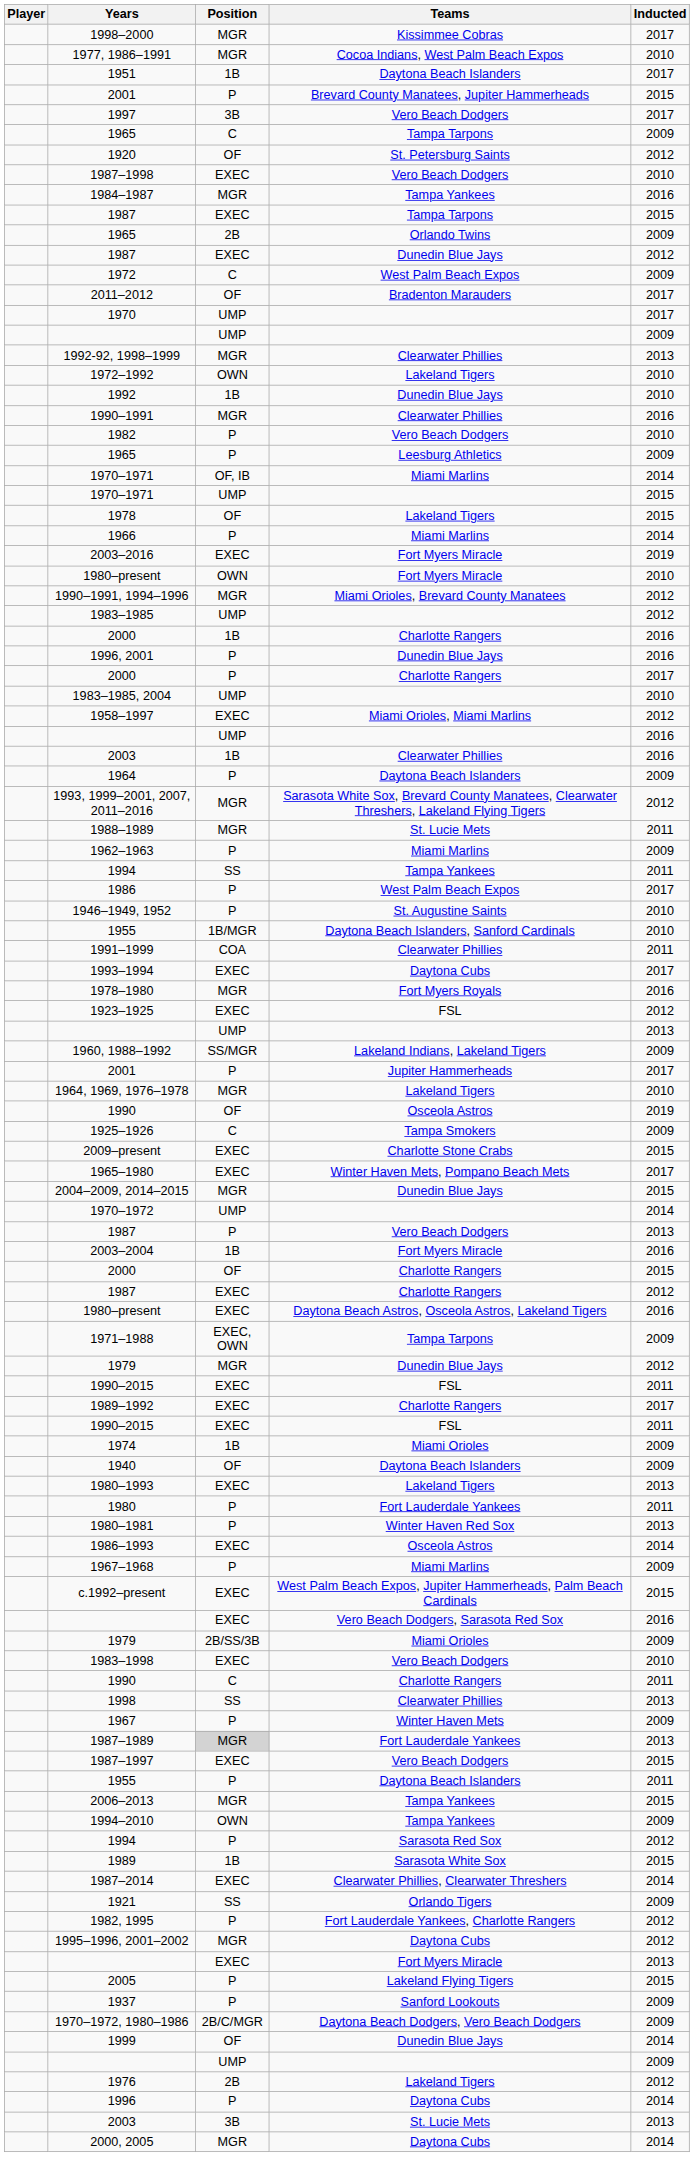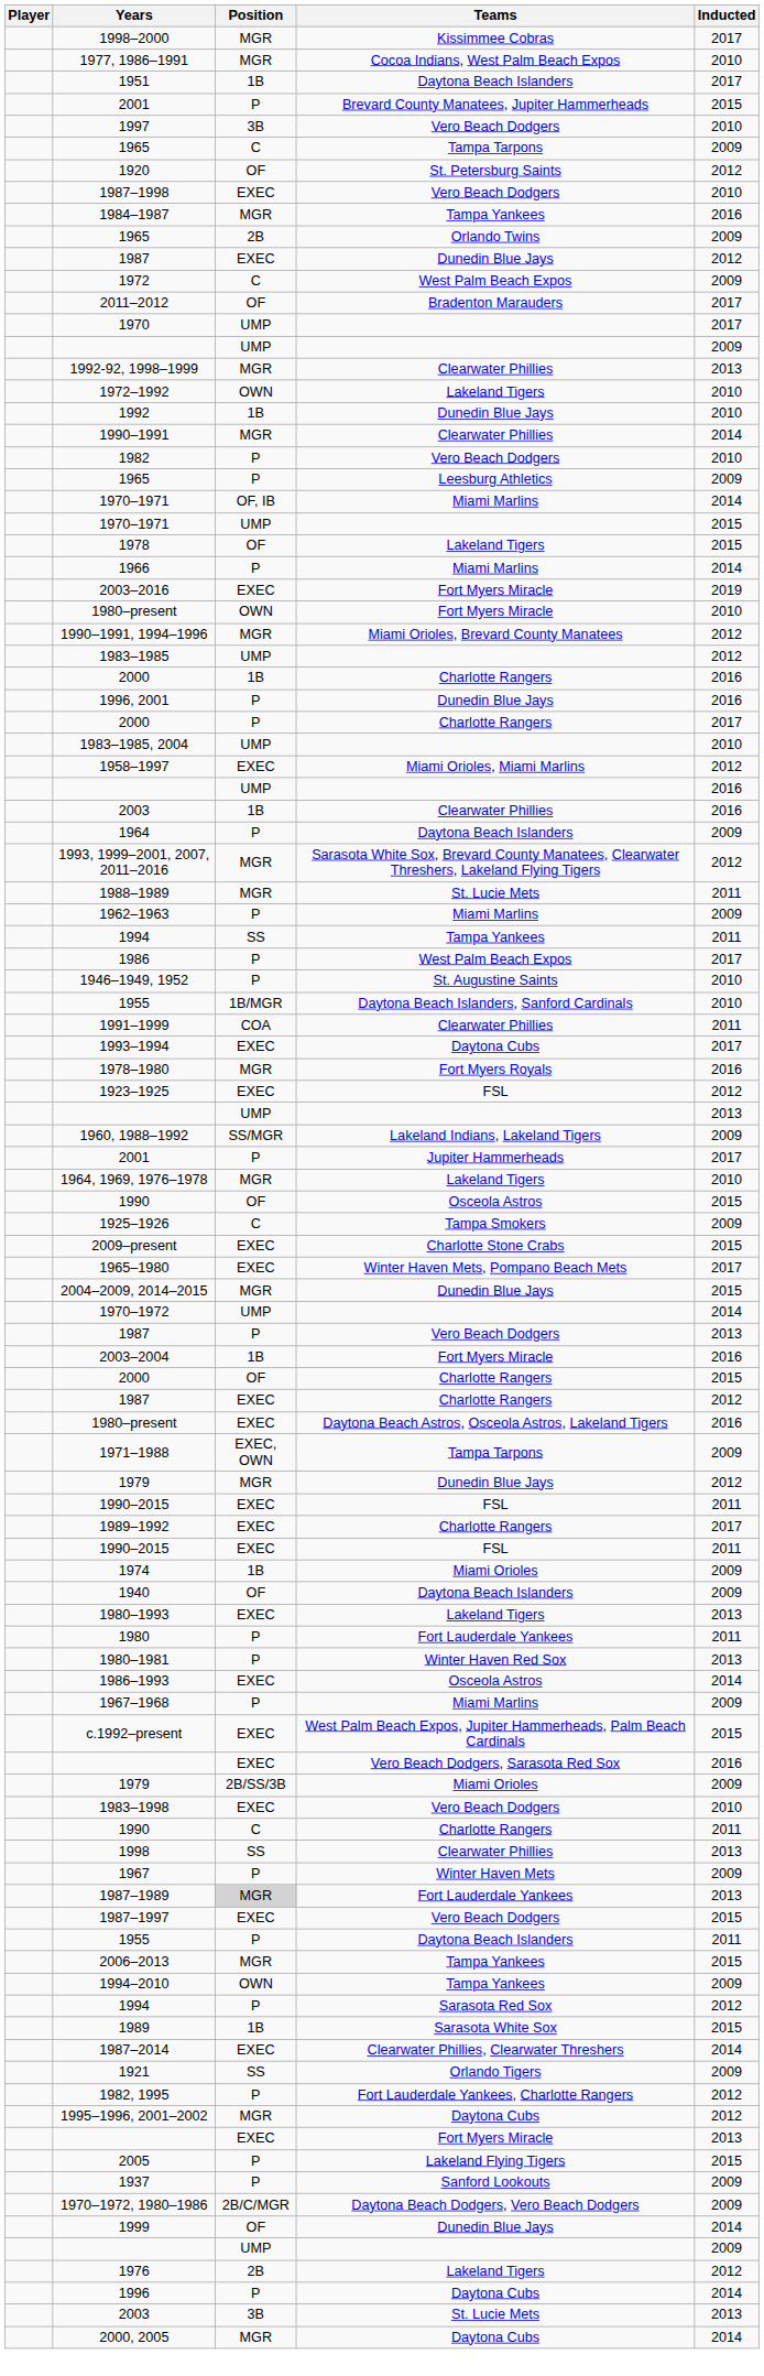1997 | Inducted: 2017 -> 2010
- row: 1987 | EXEC | Tampa Tarpons | 2015
1990–1991 | Inducted: 2016 -> 2014
1990 / Osceola Astros | Inducted: 2019 -> 2015
